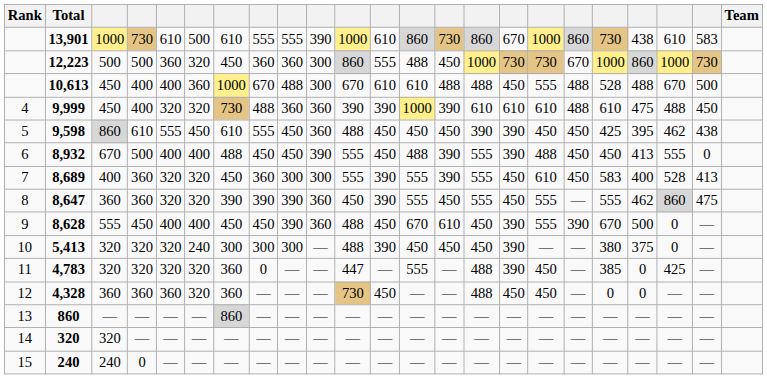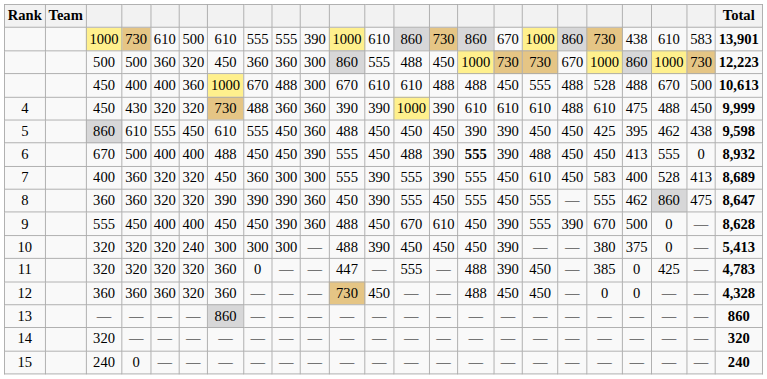columns swapped: Team <-> Total
4 | column 4: 400 -> 430
6 | column 15: normal -> bold
